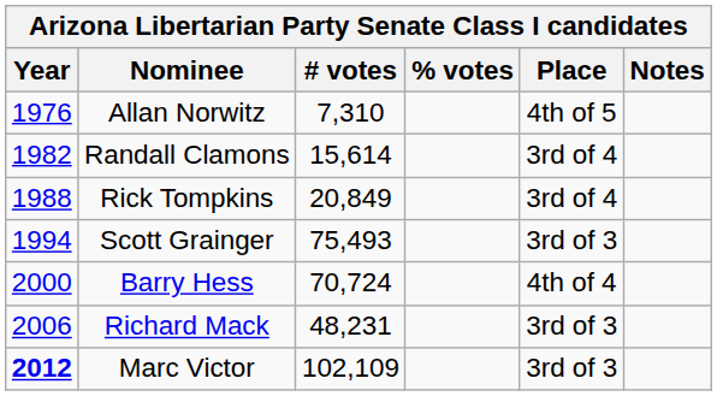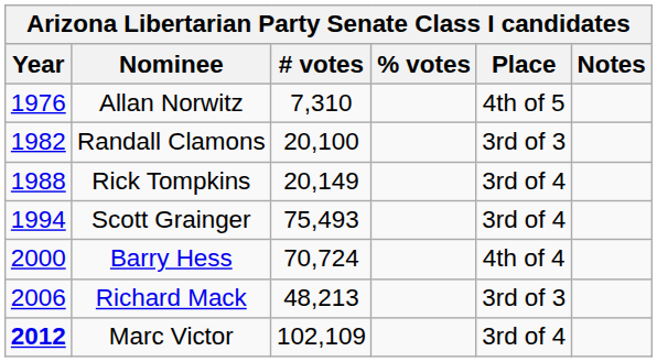Randall Clamons | # votes: 15,614 -> 20,100
Randall Clamons | Place: 3rd of 4 -> 3rd of 3
Rick Tompkins | # votes: 20,849 -> 20,149
Scott Grainger | Place: 3rd of 3 -> 3rd of 4
Richard Mack | # votes: 48,231 -> 48,213
Marc Victor | Place: 3rd of 3 -> 3rd of 4
